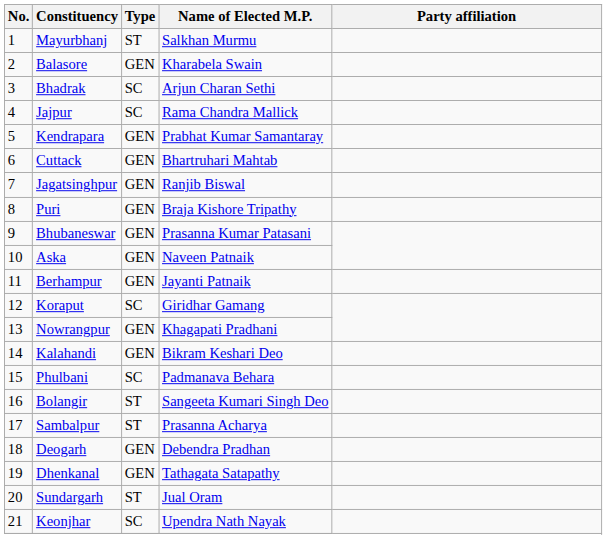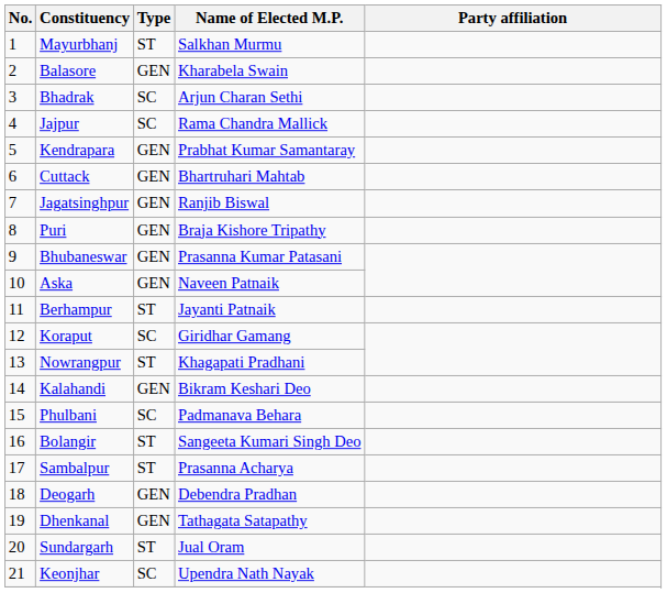Berhampur | Type: GEN -> ST
Nowrangpur | Type: GEN -> ST
